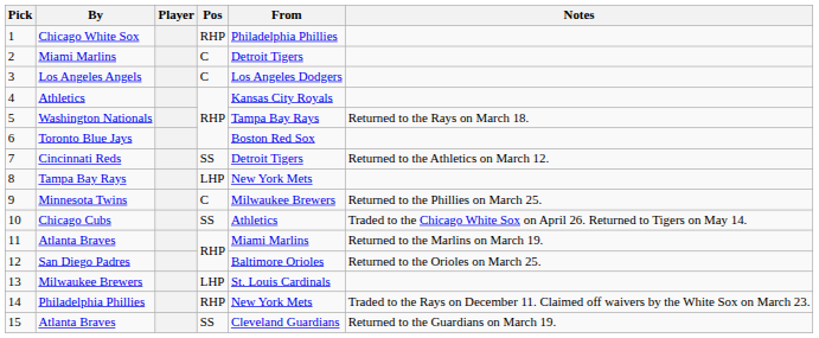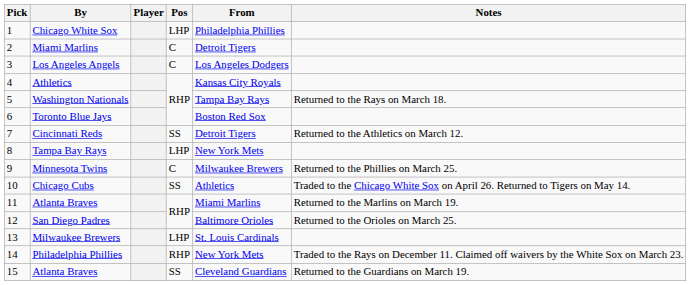Chicago White Sox | Pos: RHP -> LHP
